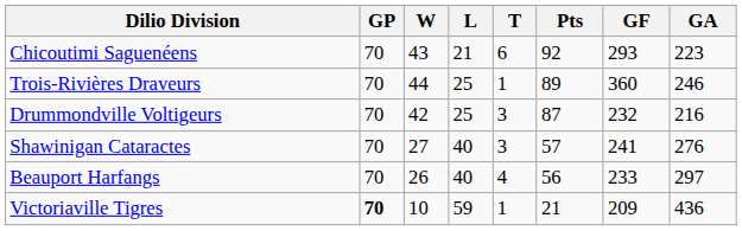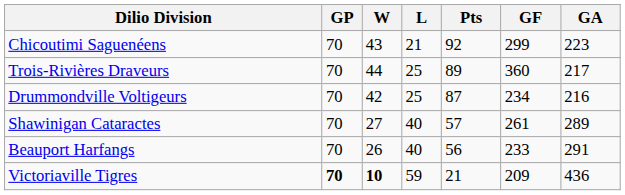- column: T | 6 | 1 | 3 | 3 | 4 | 1
Chicoutimi Saguenéens | GF: 293 -> 299
Trois-Rivières Draveurs | GA: 246 -> 217
Drummondville Voltigeurs | GF: 232 -> 234
Shawinigan Cataractes | GF: 241 -> 261
Shawinigan Cataractes | GA: 276 -> 289
Beauport Harfangs | GA: 297 -> 291
Victoriaville Tigres | W: normal -> bold
